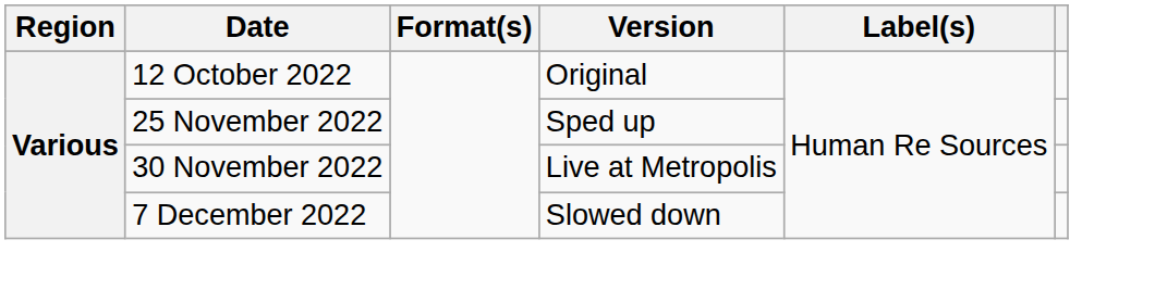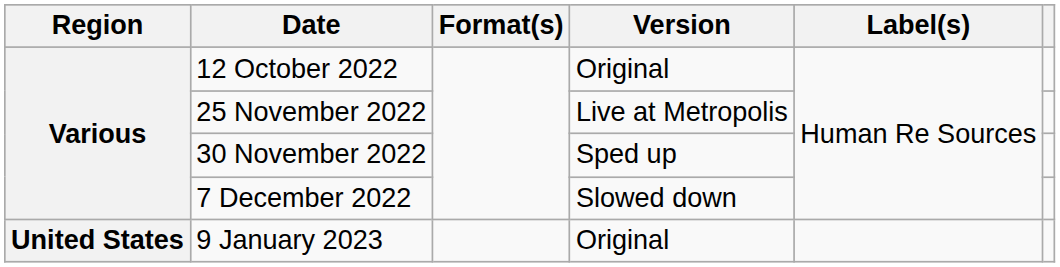25 November 2022 | Version: Sped up -> Live at Metropolis
30 November 2022 | Version: Live at Metropolis -> Sped up
+ row: United States | 9 January 2023 | Original
